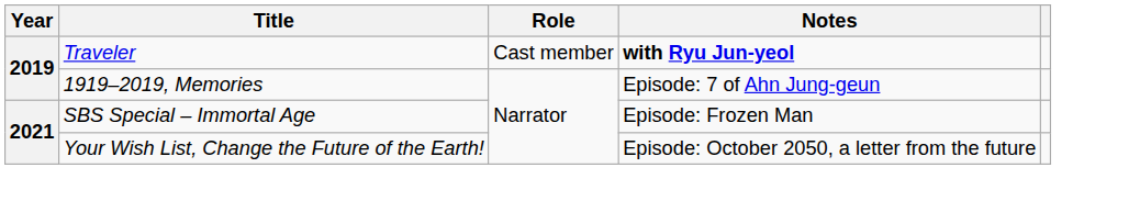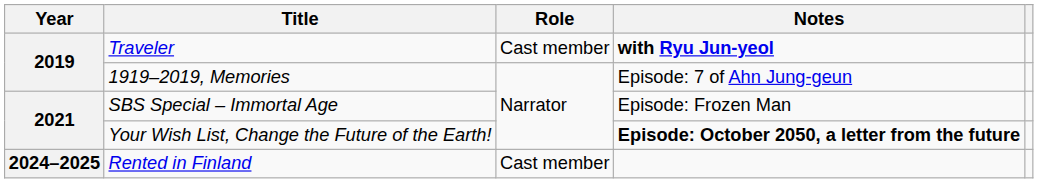Your Wish List, Change the Future of the Earth! | Notes: normal -> bold
+ row: 2024–2025 | Rented in Finland | Cast member
